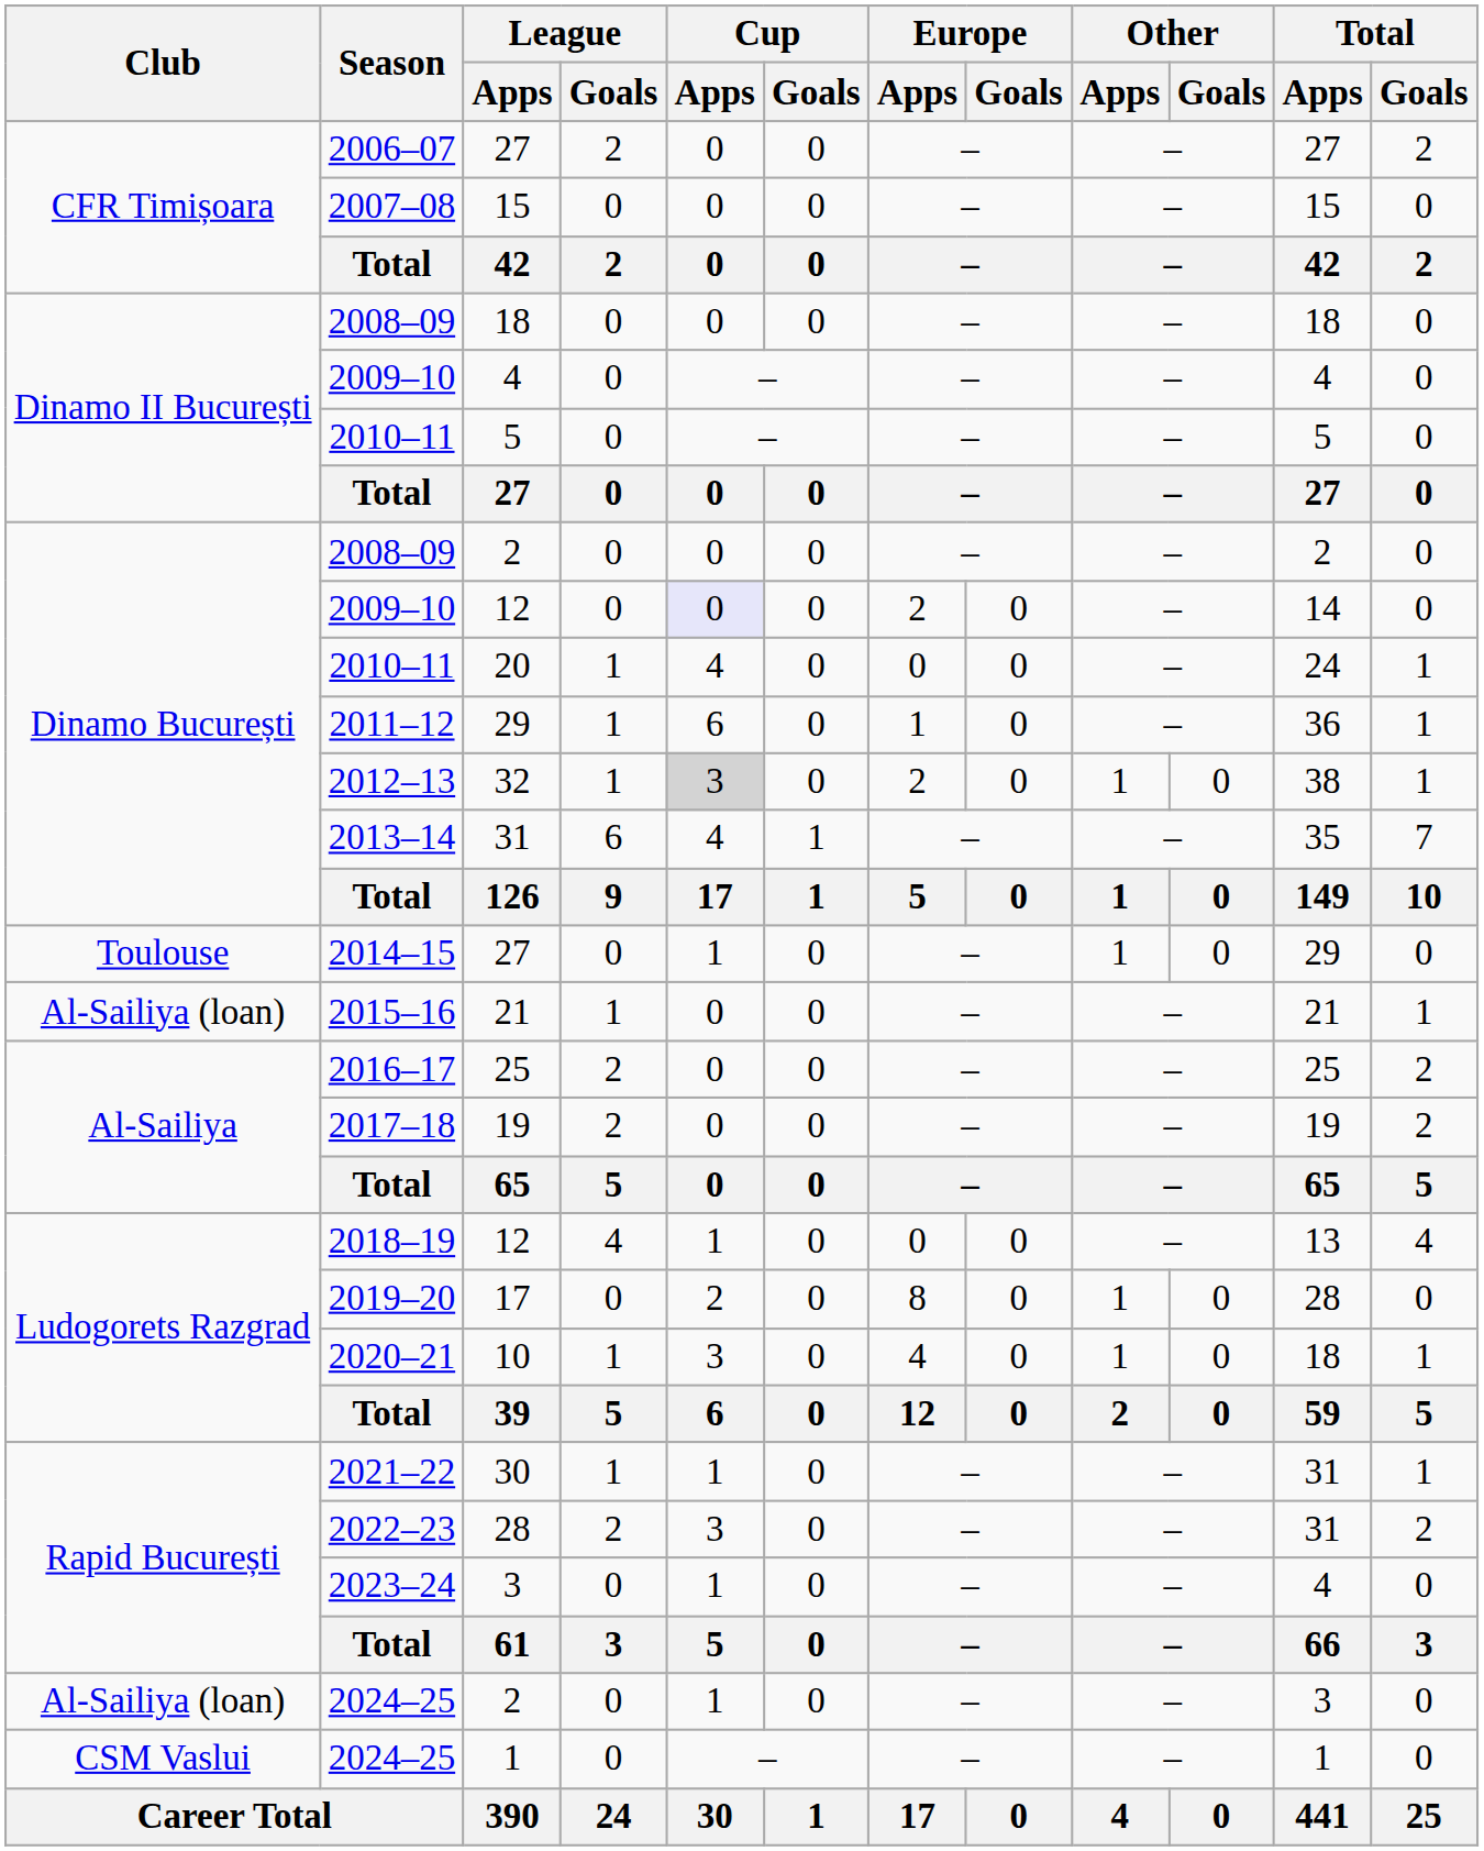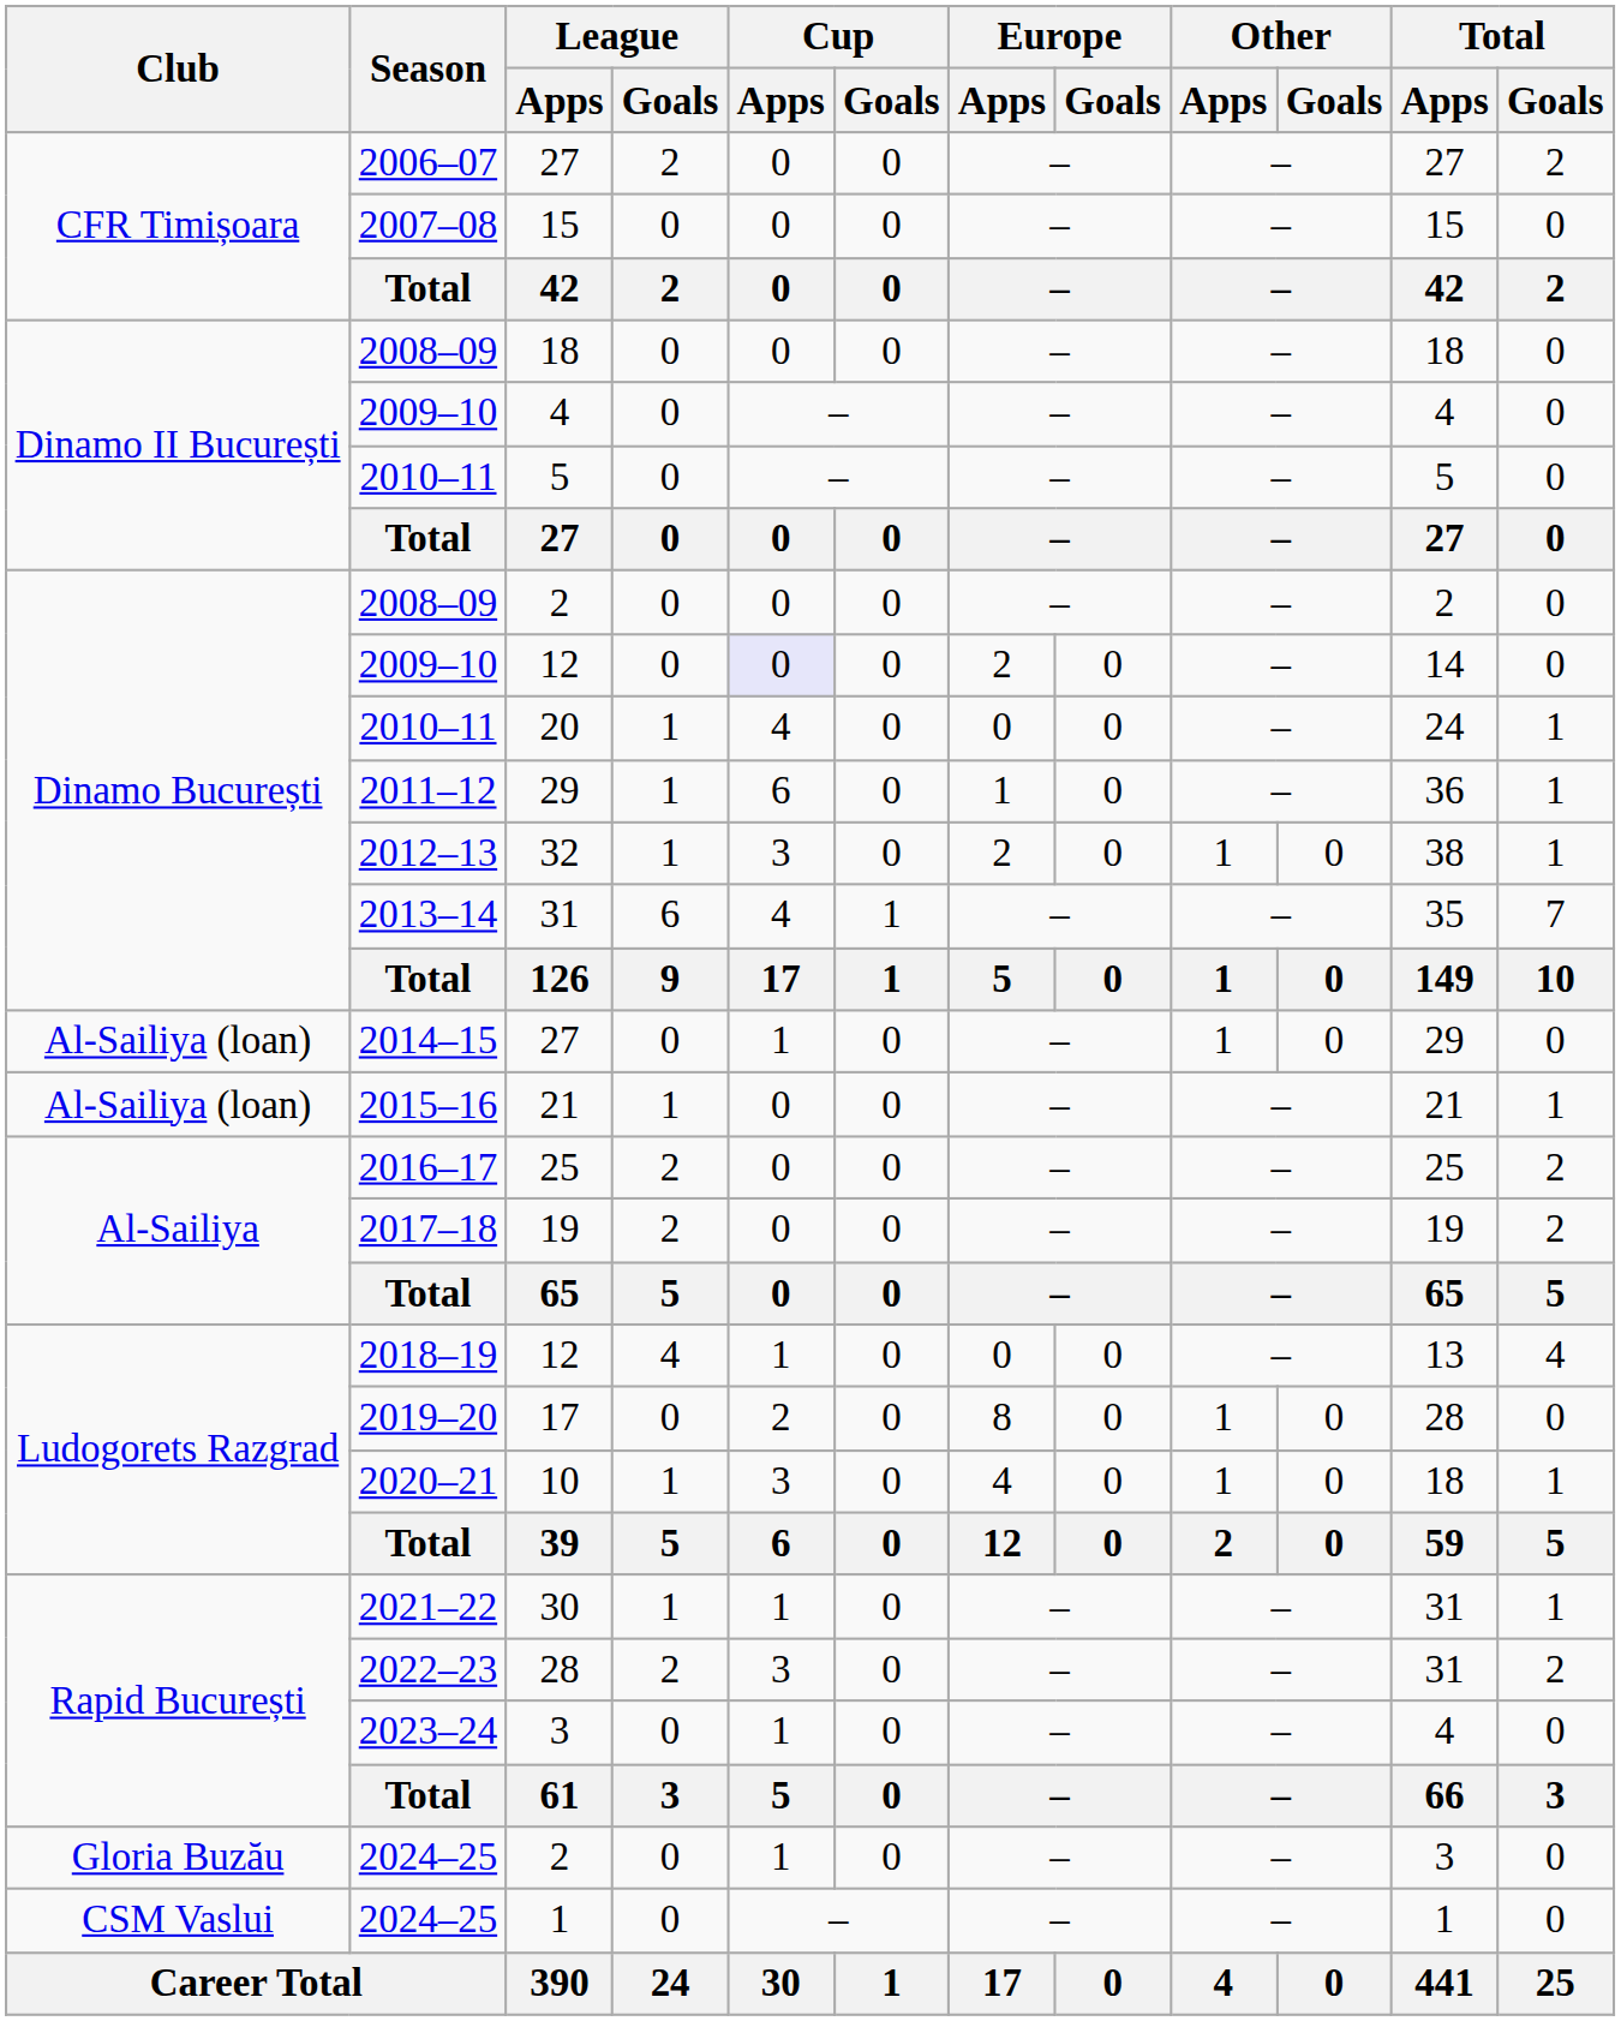32 | Cup / Apps: lightgrey background -> no background
2014–15 / 27 | Club: Toulouse -> Al-Sailiya (loan)
2024–25 / 2 | Club: Al-Sailiya (loan) -> Gloria Buzău
